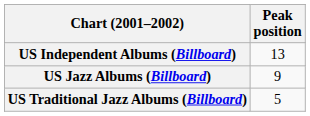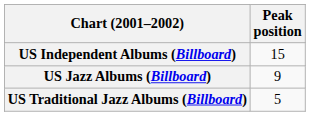US Independent Albums (Billboard) | Peak position: 13 -> 15
